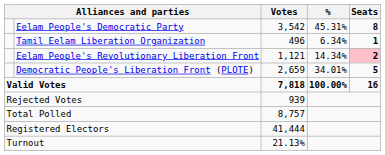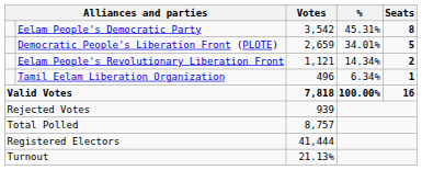rows swapped: Democratic People's Liberation Front (PLOTE) <-> Tamil Eelam Liberation Organization
Eelam People's Revolutionary Liberation Front | Seats: pink background -> no background
